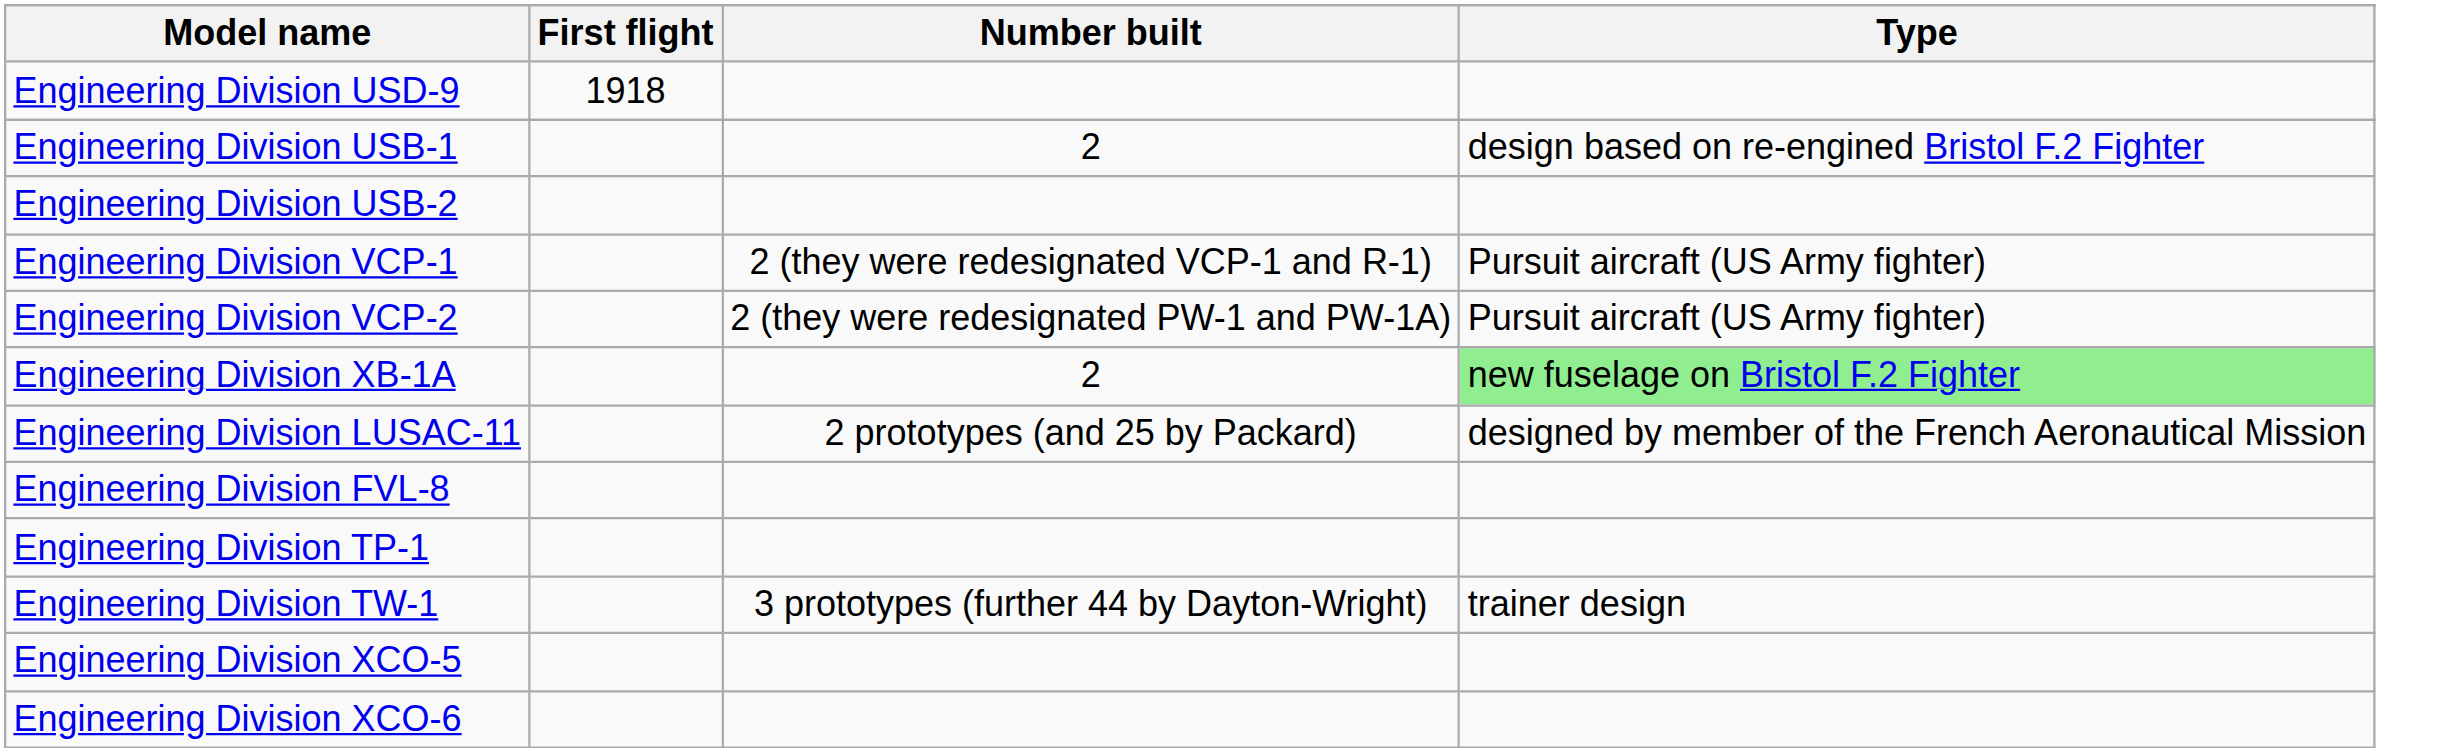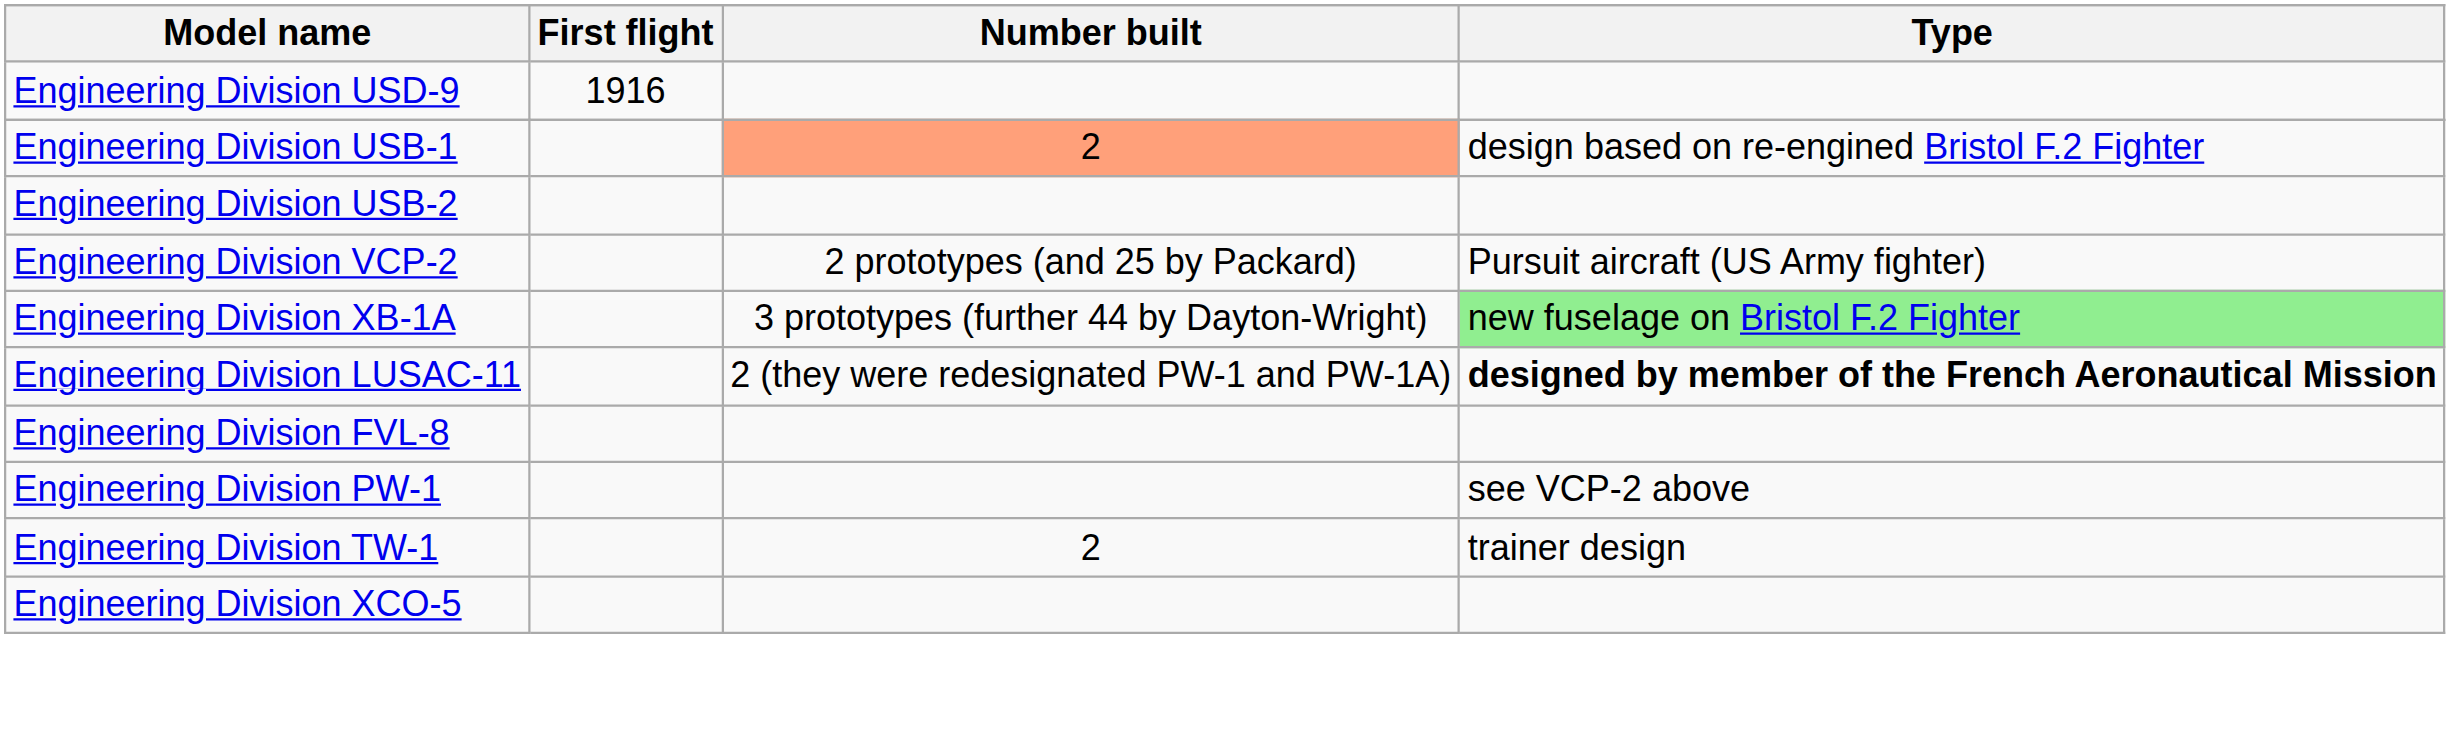Engineering Division USD-9 | First flight: 1918 -> 1916
Engineering Division USB-1 | Number built: no background -> lightsalmon background
- row: Engineering Division VCP-1 | 2 (they were redesignated VCP-1 and R-1) | Pursuit aircraft (US Army fighter)
Engineering Division VCP-2 | Number built: 2 (they were redesignated PW-1 and PW-1A) -> 2 prototypes (and 25 by Packard)
Engineering Division XB-1A | Number built: 2 -> 3 prototypes (further 44 by Dayton-Wright)
Engineering Division LUSAC-11 | Number built: 2 prototypes (and 25 by Packard) -> 2 (they were redesignated PW-1 and PW-1A)
Engineering Division LUSAC-11 | Type: normal -> bold
+ row: Engineering Division PW-1 | see VCP-2 above
- row: Engineering Division TP-1
Engineering Division TW-1 | Number built: 3 prototypes (further 44 by Dayton-Wright) -> 2
- row: Engineering Division XCO-6
